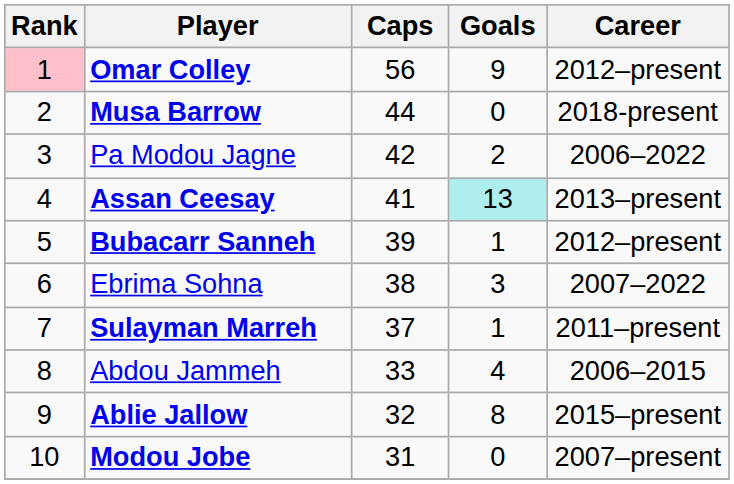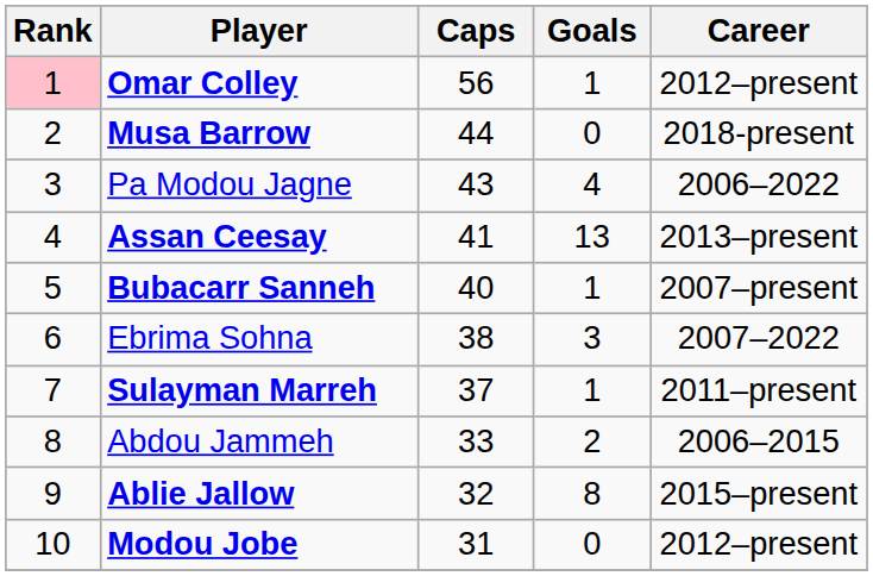Omar Colley | Goals: 9 -> 1
Pa Modou Jagne | Caps: 42 -> 43
Pa Modou Jagne | Goals: 2 -> 4
Assan Ceesay | Goals: paleturquoise background -> no background
Bubacarr Sanneh | Caps: 39 -> 40
Bubacarr Sanneh | Career: 2012–present -> 2007–present
Abdou Jammeh | Goals: 4 -> 2
Modou Jobe | Career: 2007–present -> 2012–present
